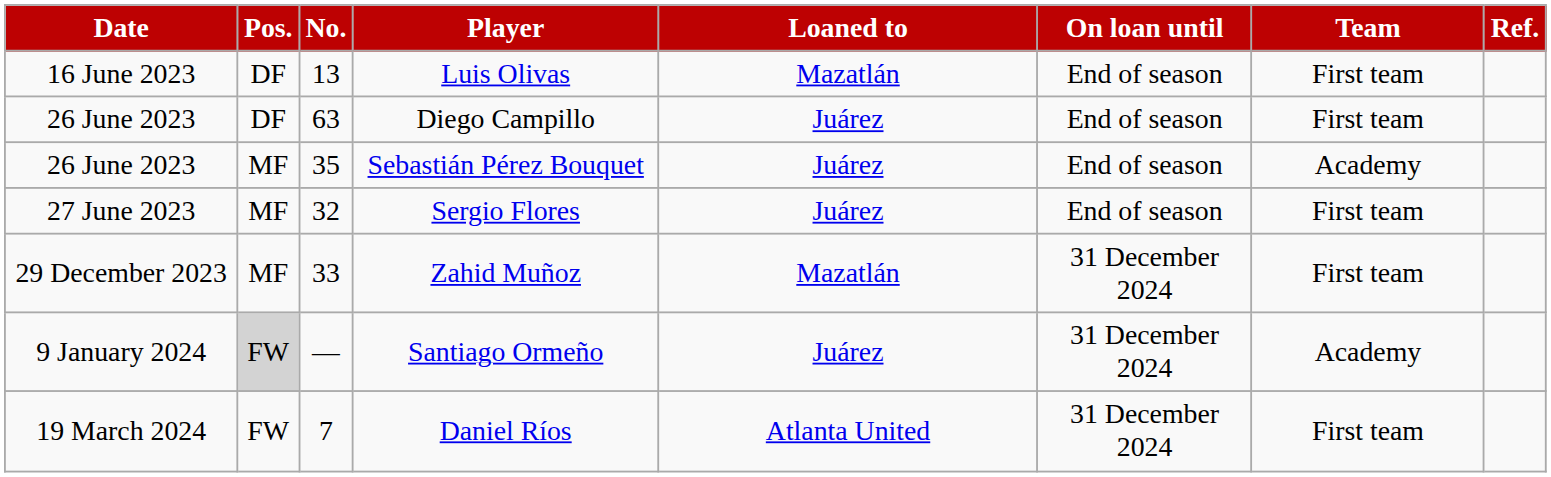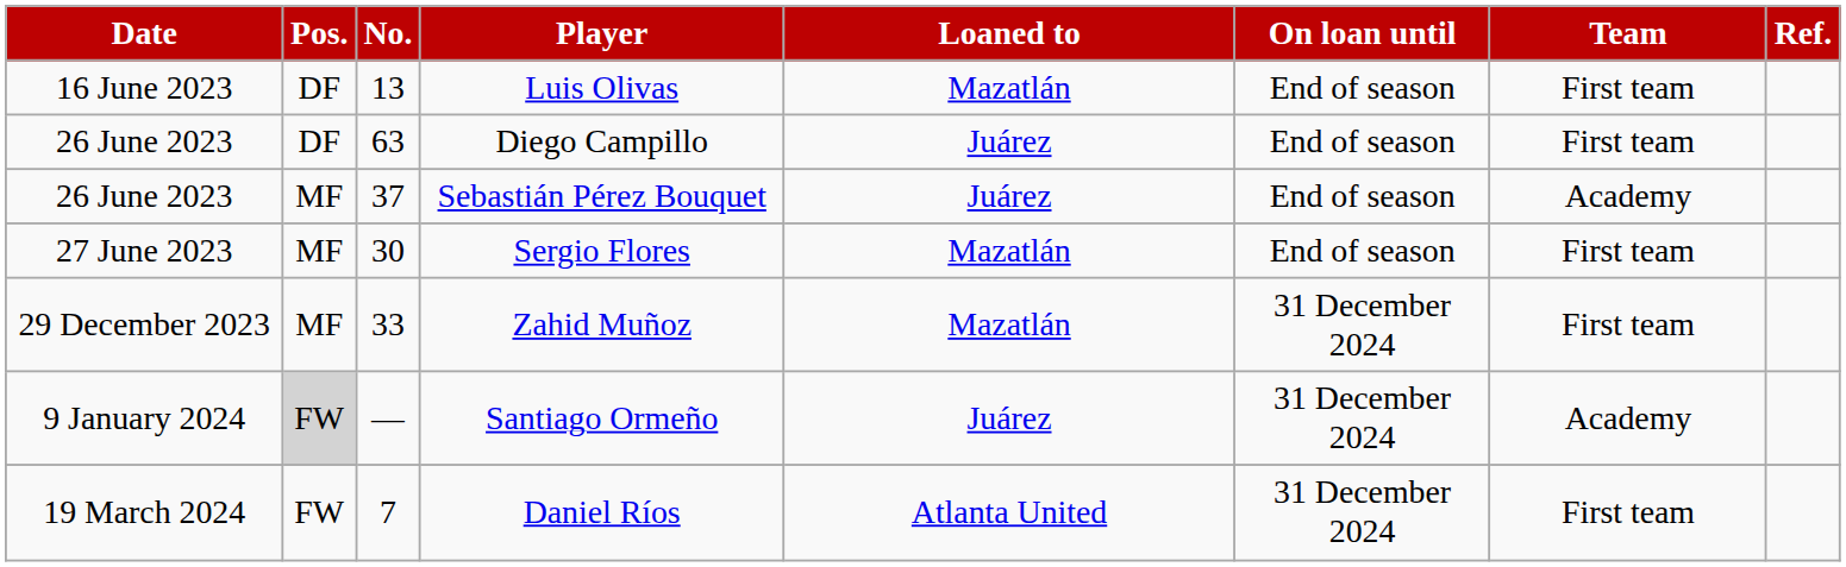Sebastián Pérez Bouquet | No.: 35 -> 37
Sergio Flores | No.: 32 -> 30
Sergio Flores | Loaned to: Juárez -> Mazatlán
